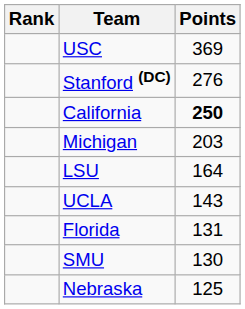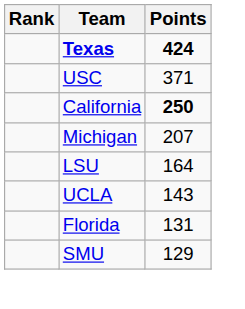+ row: Texas | 424
USC | Points: 369 -> 371
- row: Stanford (DC) | 276
Michigan | Points: 203 -> 207
SMU | Points: 130 -> 129
- row: Nebraska | 125
